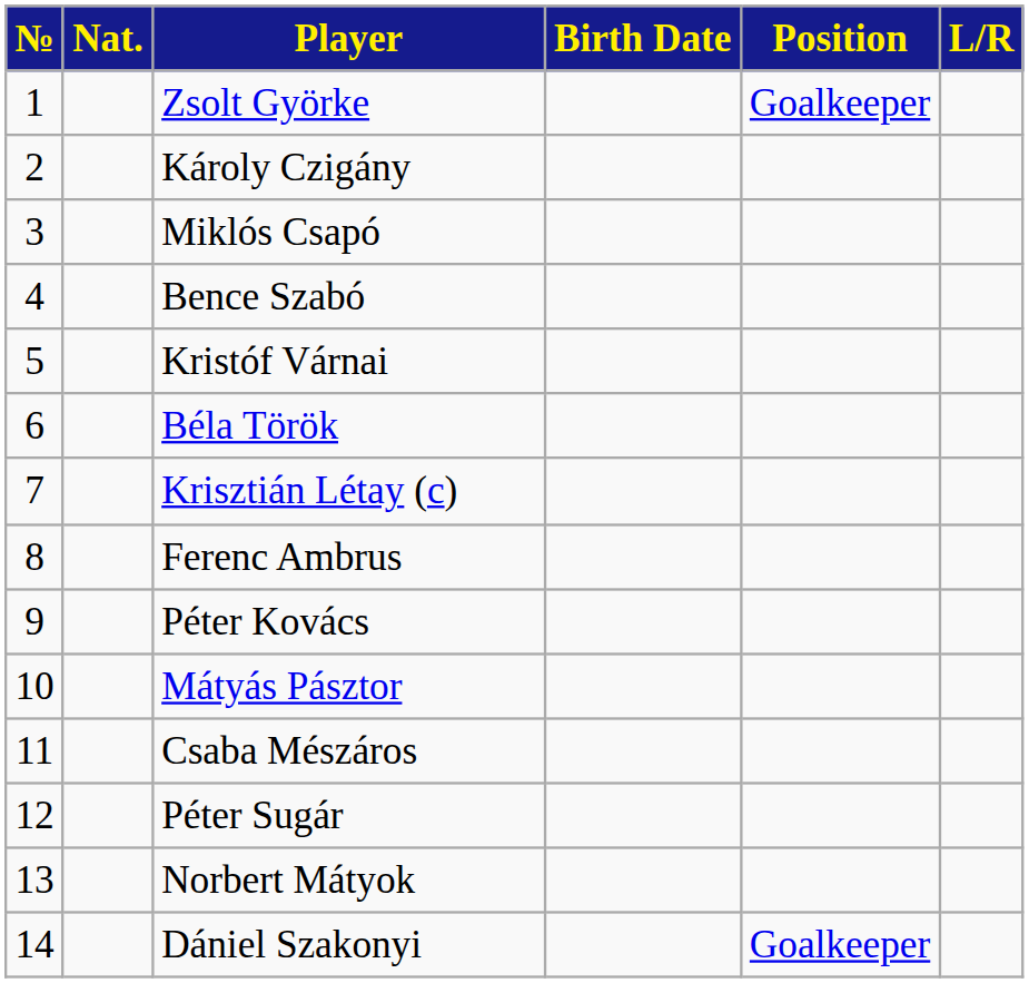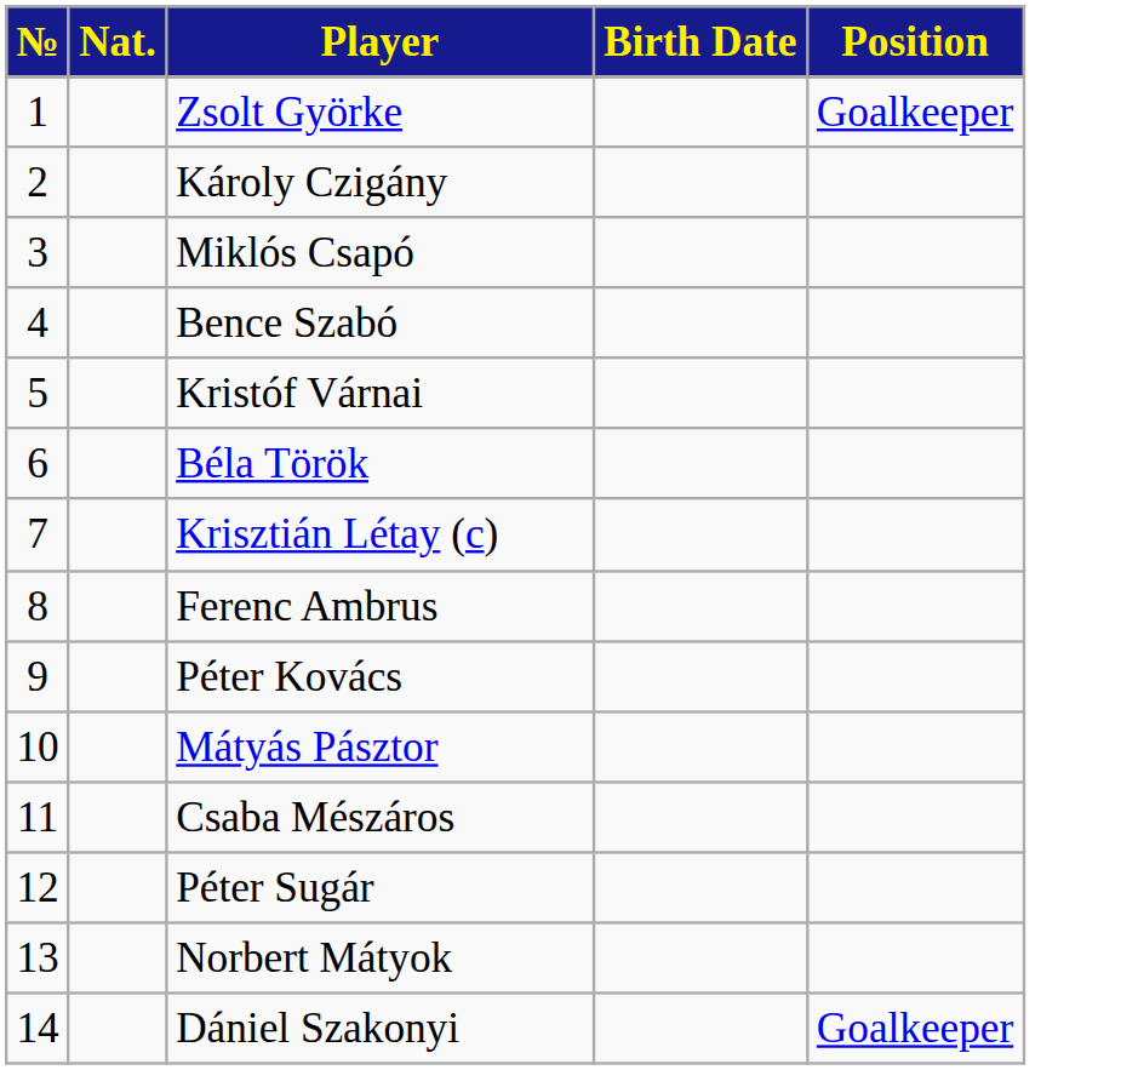- column: L/R
